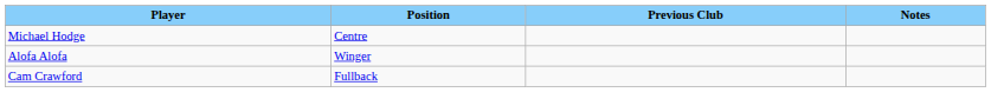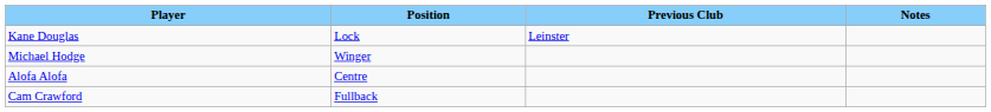+ row: Kane Douglas | Lock | Leinster
Michael Hodge | Position: Centre -> Winger
Alofa Alofa | Position: Winger -> Centre
